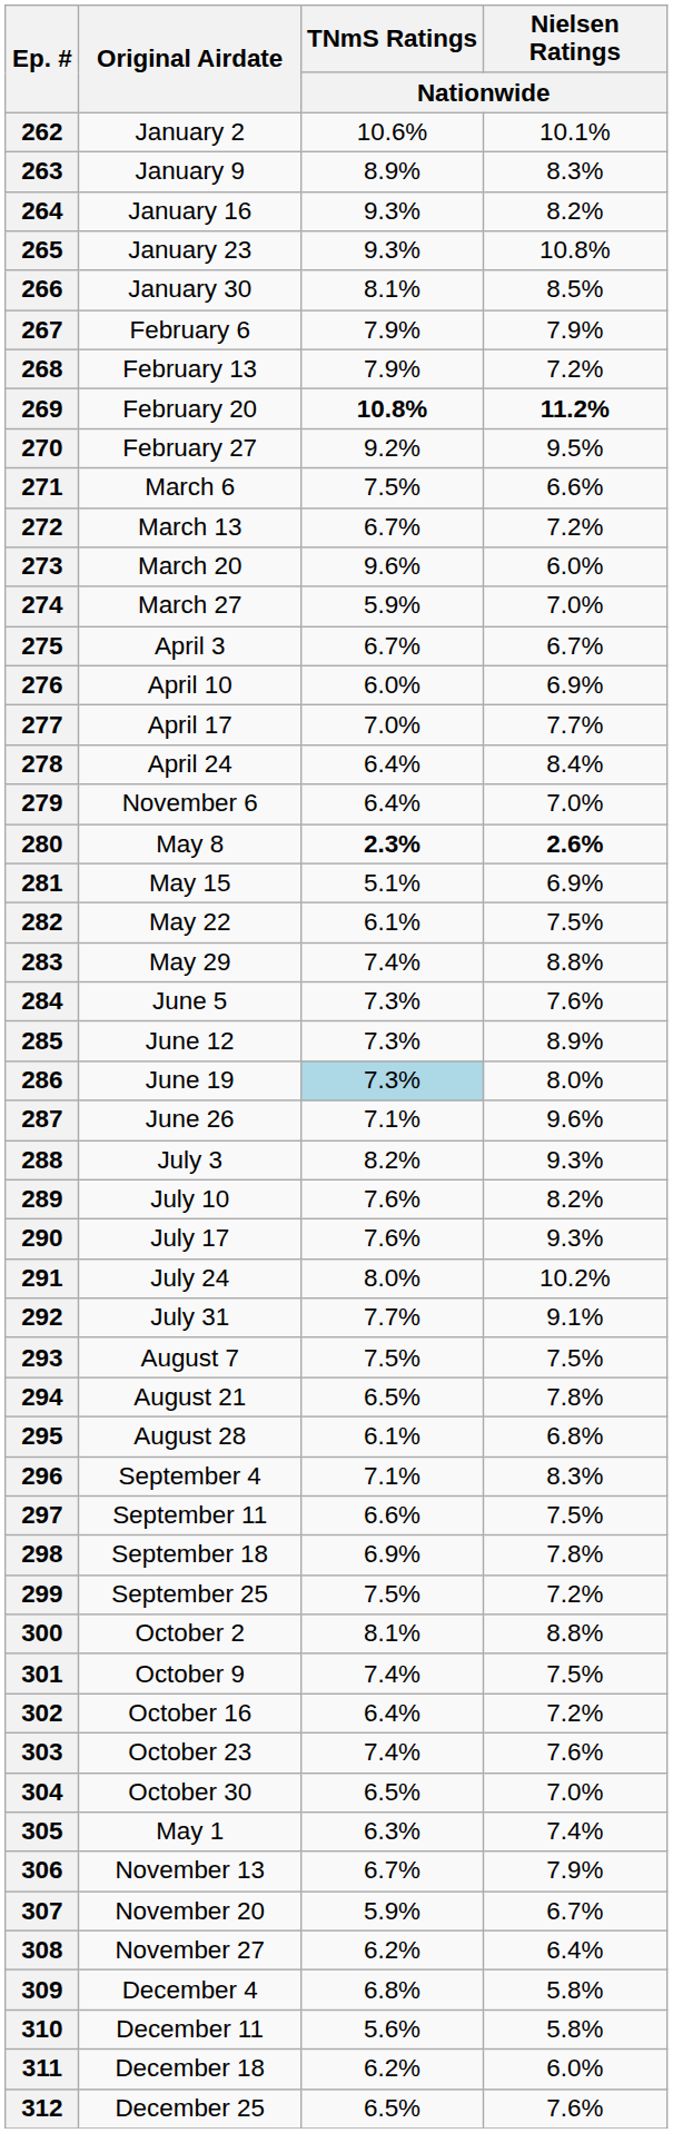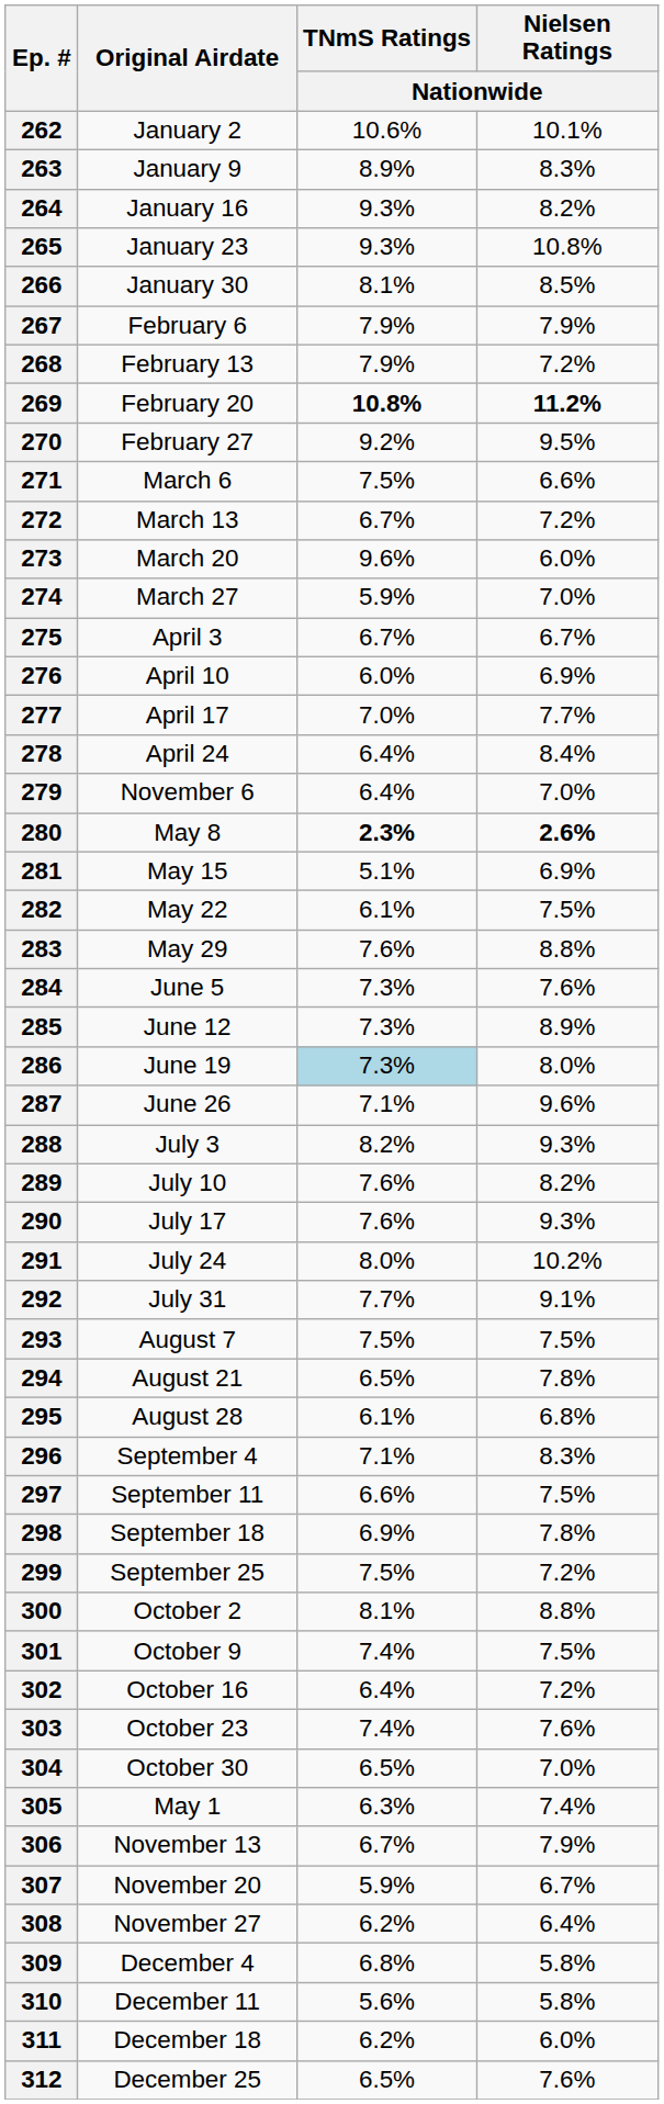283 | TNmS Ratings / Nationwide: 7.4% -> 7.6%
